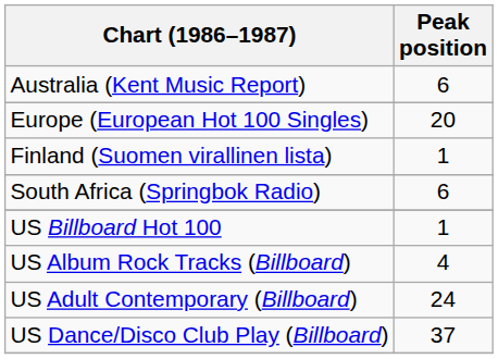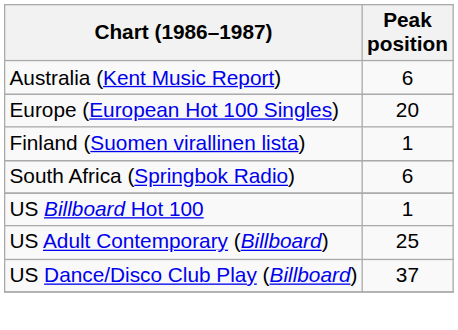- row: US Album Rock Tracks (Billboard) | 4
US Adult Contemporary (Billboard) | Peak position: 24 -> 25
